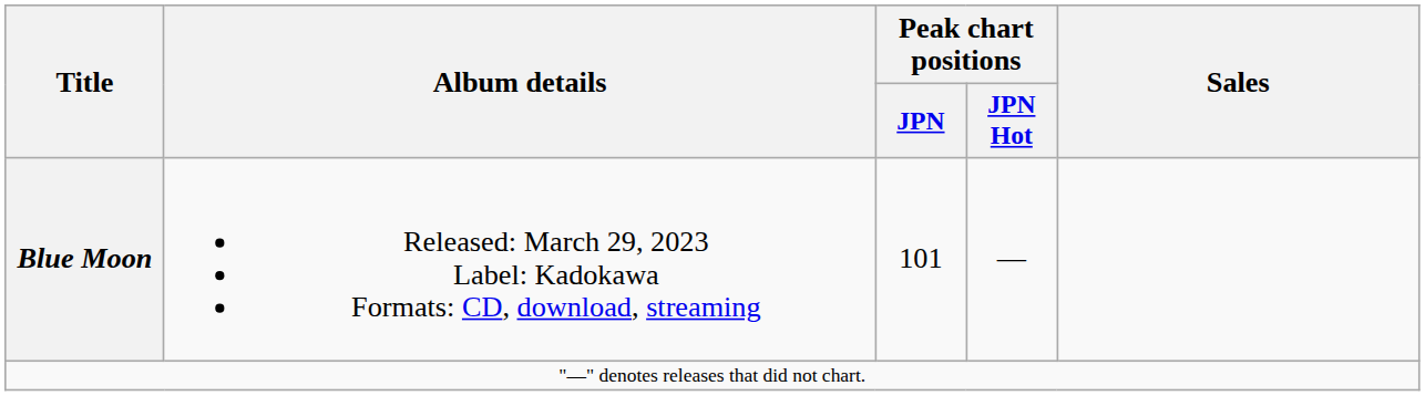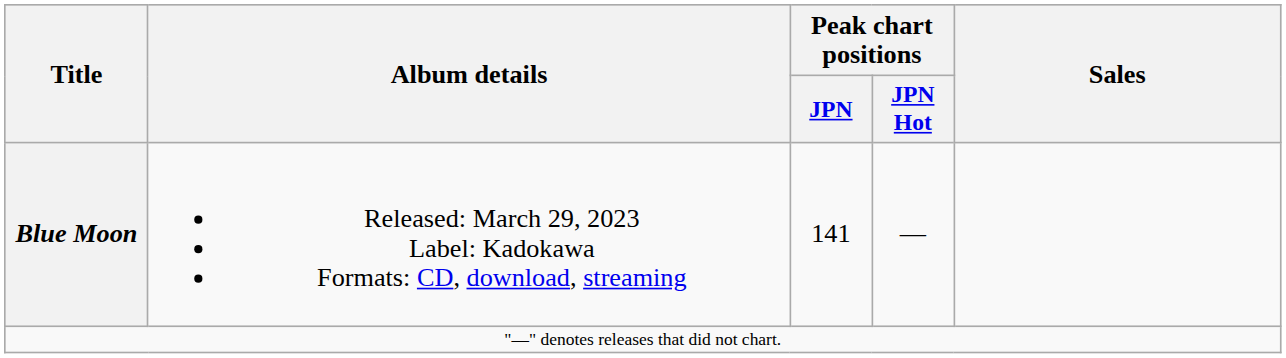Blue Moon | Peak chart positions / JPN: 101 -> 141
